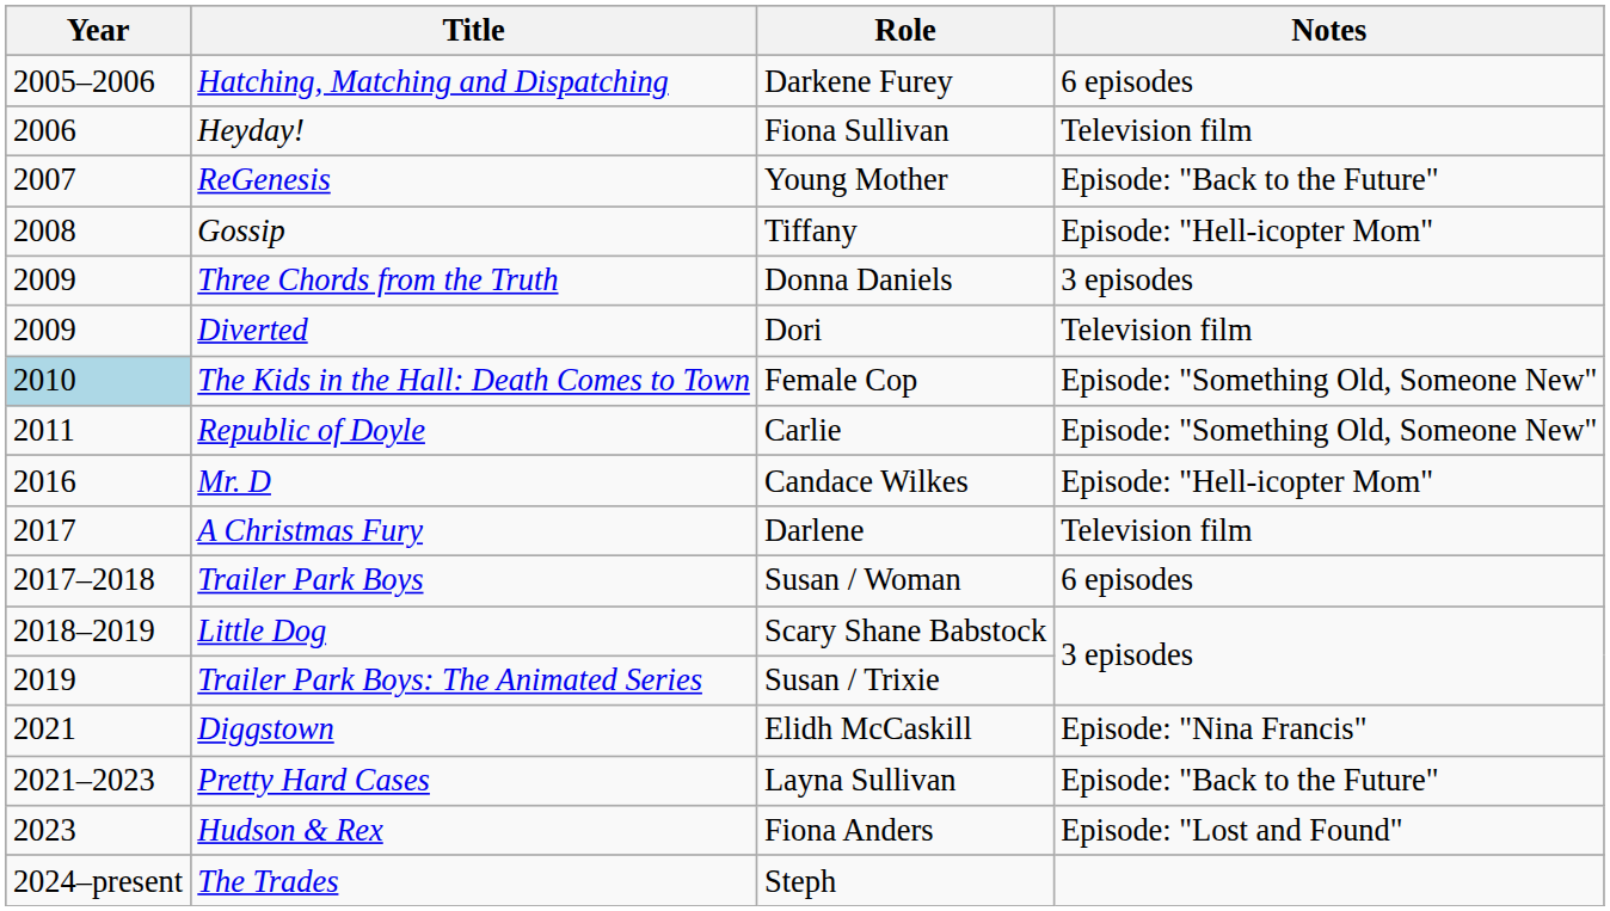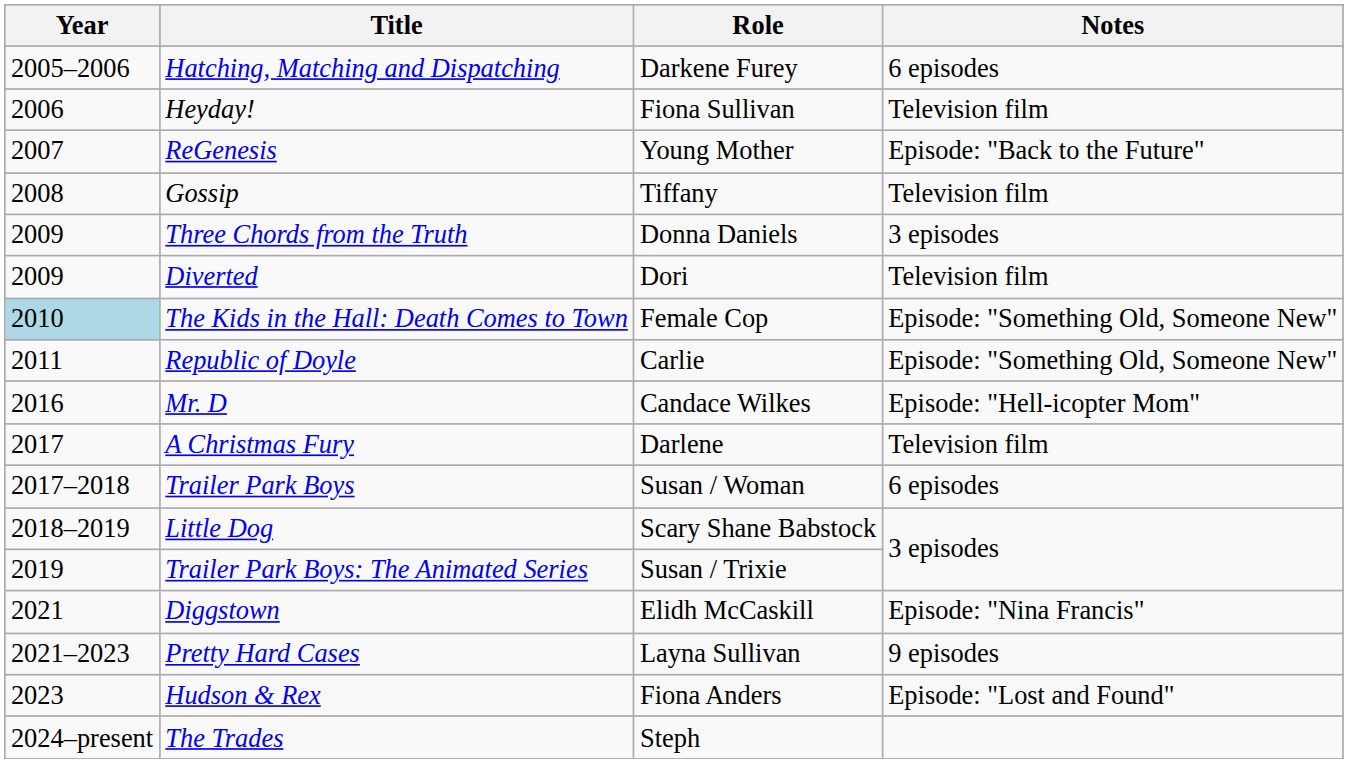Gossip | Notes: Episode: "Hell-icopter Mom" -> Television film
Pretty Hard Cases | Notes: Episode: "Back to the Future" -> 9 episodes
